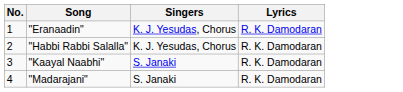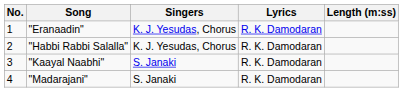+ column: Length (m:ss)
